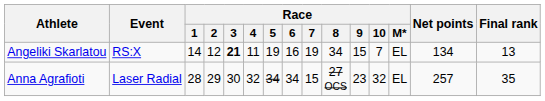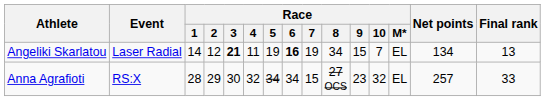Angeliki Skarlatou | Event: RS:X -> Laser Radial
Angeliki Skarlatou | Race / 6: normal -> bold
Anna Agrafioti | Event: Laser Radial -> RS:X
Anna Agrafioti | Final rank: 35 -> 33
